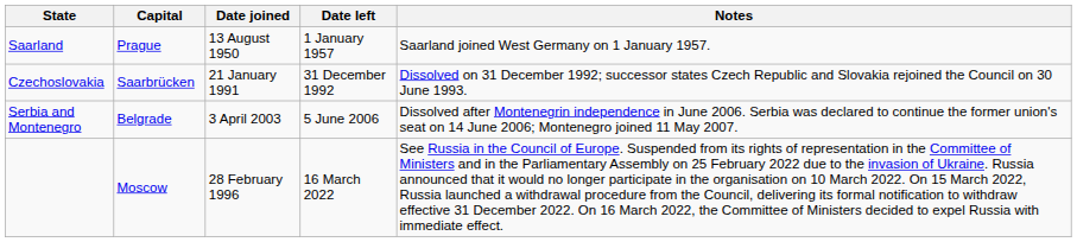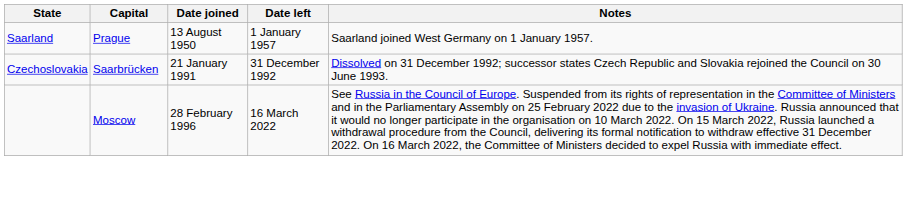- row: Serbia and Montenegro | Belgrade | 3 April 2003 | 5 June 2006 | Dissolved after Montenegrin independence in June 2006. Serbia was declared to continue the former union's seat on 14 June 2006; Montenegro joined 11 May 2007.
